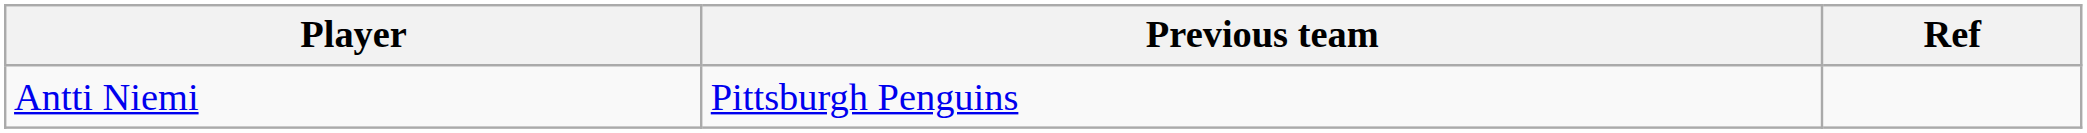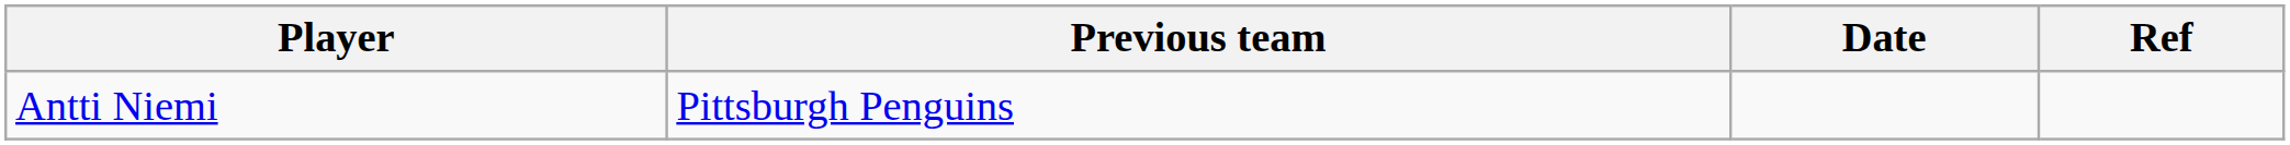+ column: Date
